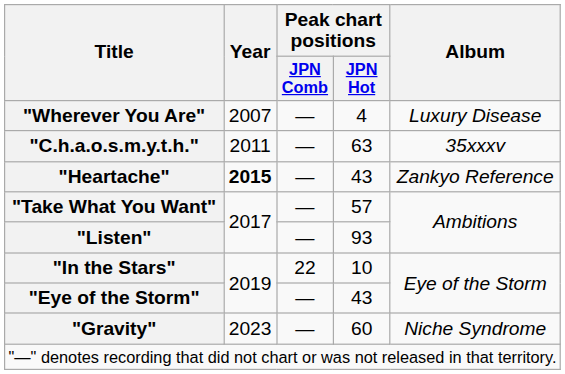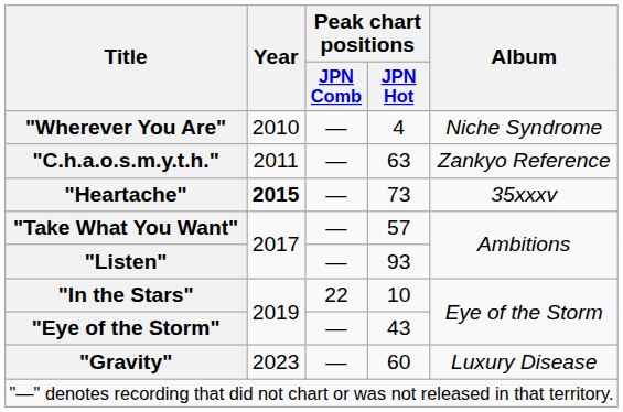"Wherever You Are" | Year: 2007 -> 2010
"Wherever You Are" | Album: Luxury Disease -> Niche Syndrome
"C.h.a.o.s.m.y.t.h." | Album: 35xxxv -> Zankyo Reference
"Heartache" | Peak chart positions / JPN Hot: 43 -> 73
"Heartache" | Album: Zankyo Reference -> 35xxxv
"Gravity" | Album: Niche Syndrome -> Luxury Disease
